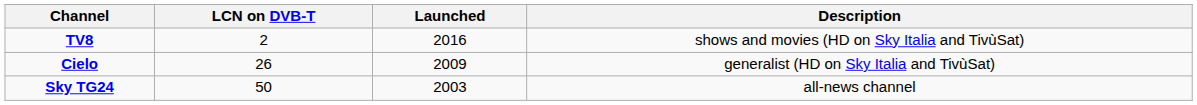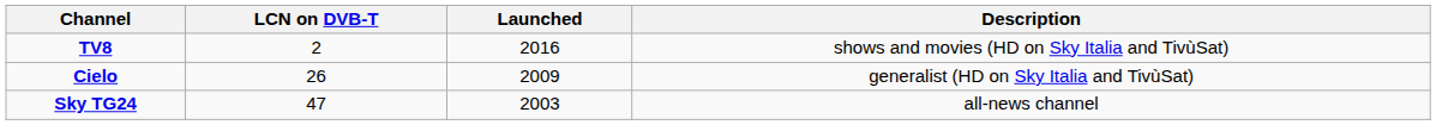Sky TG24 | LCN on DVB-T: 50 -> 47
